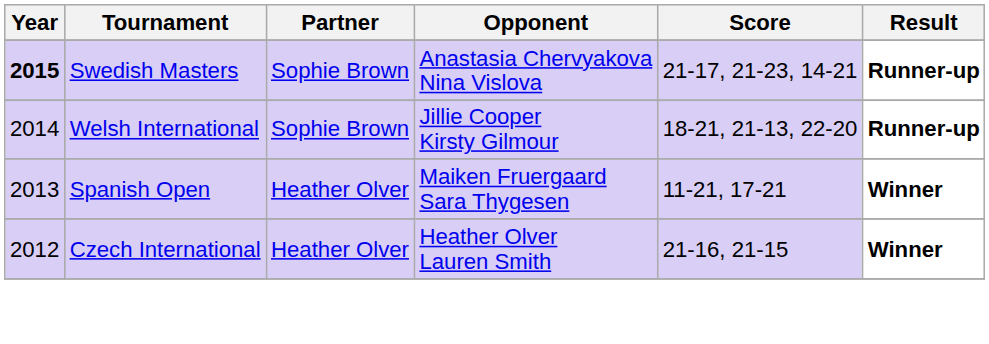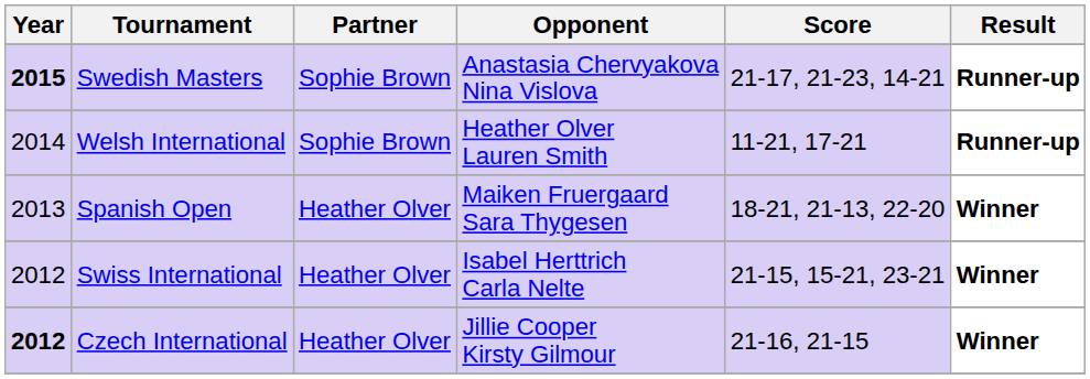Welsh International | Opponent: Jillie Cooper Kirsty Gilmour -> Heather Olver Lauren Smith
Welsh International | Score: 18-21, 21-13, 22-20 -> 11-21, 17-21
Spanish Open | Score: 11-21, 17-21 -> 18-21, 21-13, 22-20
+ row: 2012 | Swiss International | Heather Olver | Isabel Herttrich Carla Nelte | 21-15, 15-21, 23-21 | Winner
Czech International | Year: normal -> bold
Czech International | Opponent: Heather Olver Lauren Smith -> Jillie Cooper Kirsty Gilmour
